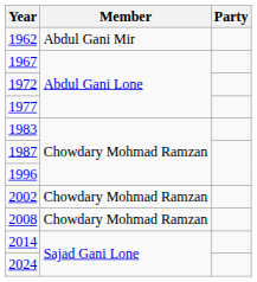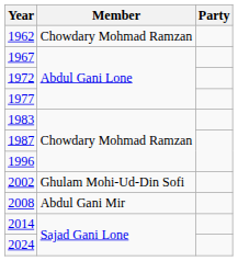1962 | Member: Abdul Gani Mir -> Chowdary Mohmad Ramzan
2002 | Member: Chowdary Mohmad Ramzan -> Ghulam Mohi-Ud-Din Sofi
2008 | Member: Chowdary Mohmad Ramzan -> Abdul Gani Mir
